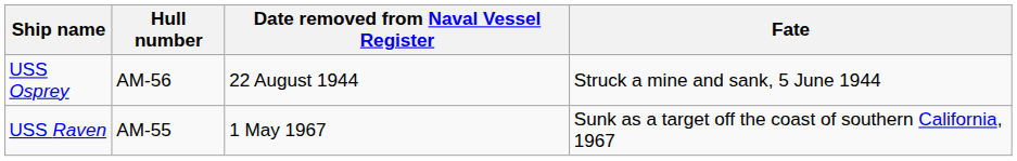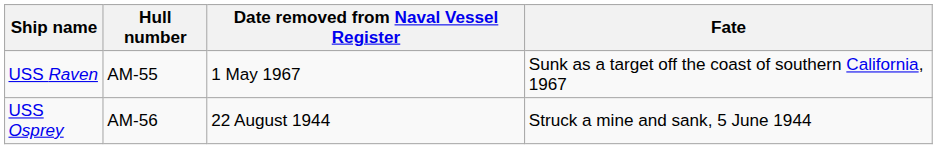rows swapped: USS Raven <-> USS Osprey
